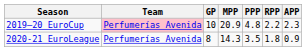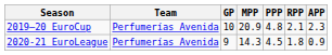2019–20 EuroCup | Team: pink background -> no background
2019–20 EuroCup | RPP: 2.2 -> 2.1
2020-21 EuroLeague | GP: 8 -> 9
2020-21 EuroLeague | PPP: 3.5 -> 4.5
